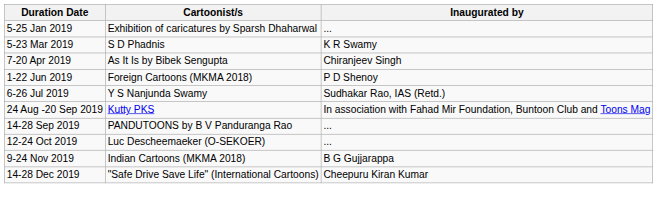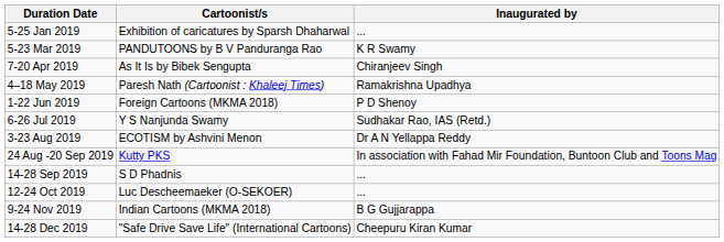5-23 Mar 2019 | Cartoonist/s: S D Phadnis -> PANDUTOONS by B V Panduranga Rao
+ row: 4–18 May 2019 | Paresh Nath (Cartoonist : Khaleej Times) | Ramakrishna Upadhya
+ row: 3-23 Aug 2019 | ECOTISM by Ashvini Menon | Dr A N Yellappa Reddy
14-28 Sep 2019 | Cartoonist/s: PANDUTOONS by B V Panduranga Rao -> S D Phadnis
